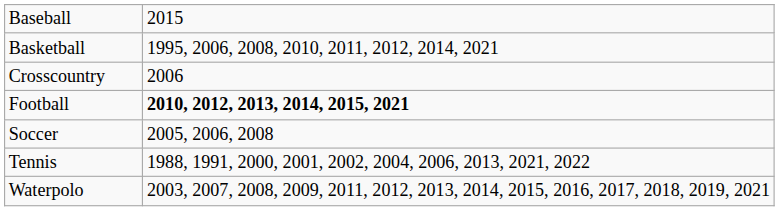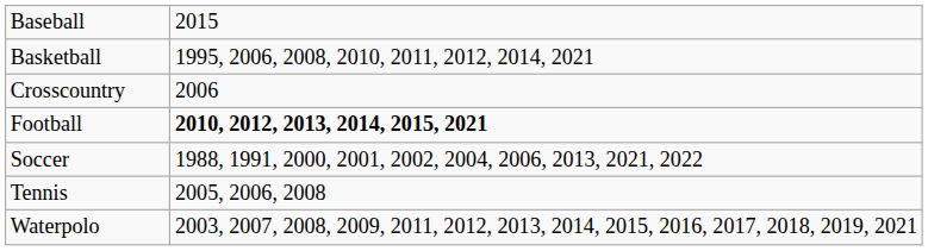Soccer | column 2: 2005, 2006, 2008 -> 1988, 1991, 2000, 2001, 2002, 2004, 2006, 2013, 2021, 2022
Tennis | column 2: 1988, 1991, 2000, 2001, 2002, 2004, 2006, 2013, 2021, 2022 -> 2005, 2006, 2008
